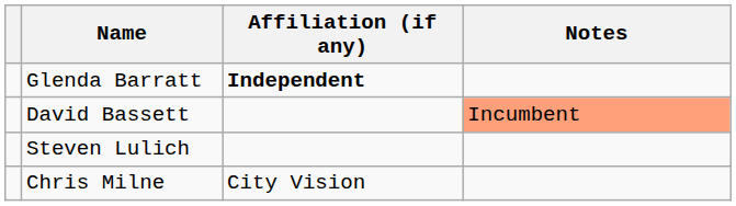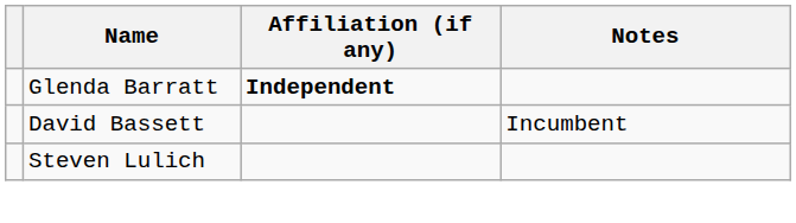David Bassett | Notes: lightsalmon background -> no background
- row: Chris Milne | City Vision
